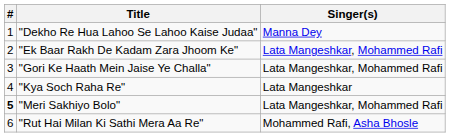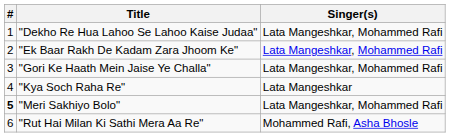"Dekho Re Hua Lahoo Se Lahoo Kaise Judaa" | Singer(s): Manna Dey -> Lata Mangeshkar, Mohammed Rafi
